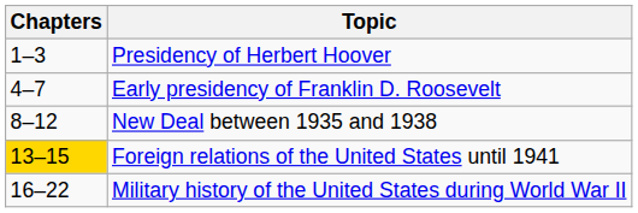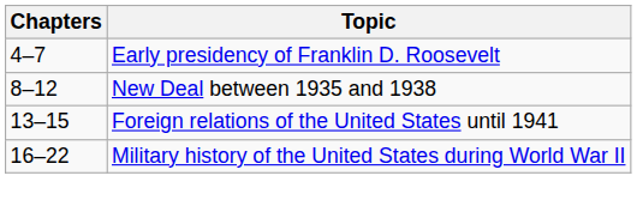- row: 1–3 | Presidency of Herbert Hoover
Foreign relations of the United States until 1941 | Chapters: gold background -> no background
